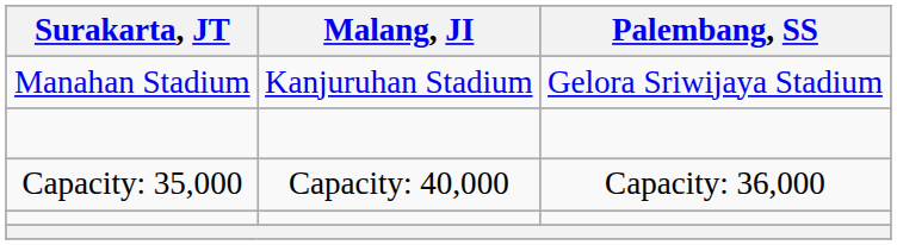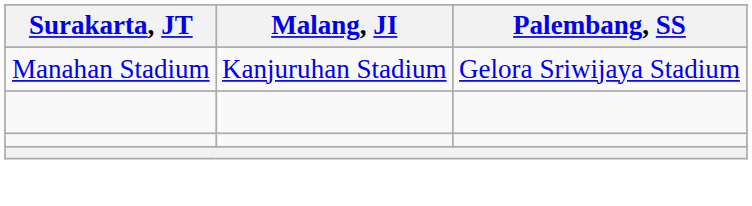- row: Capacity: 35,000 | Capacity: 40,000 | Capacity: 36,000
